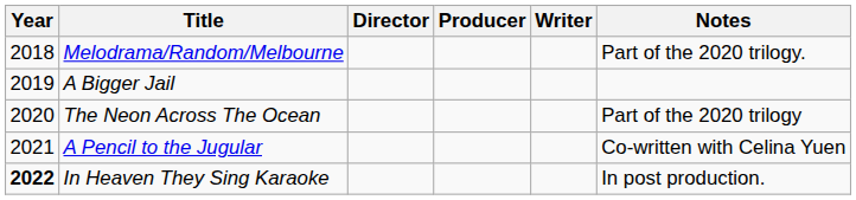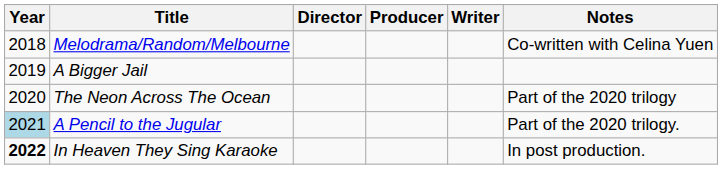Melodrama/Random/Melbourne | Notes: Part of the 2020 trilogy. -> Co-written with Celina Yuen
A Pencil to the Jugular | Year: no background -> lightblue background
A Pencil to the Jugular | Notes: Co-written with Celina Yuen -> Part of the 2020 trilogy.
